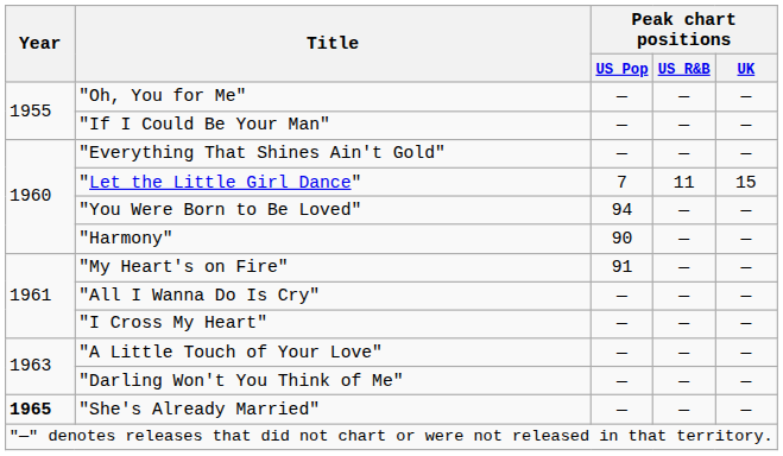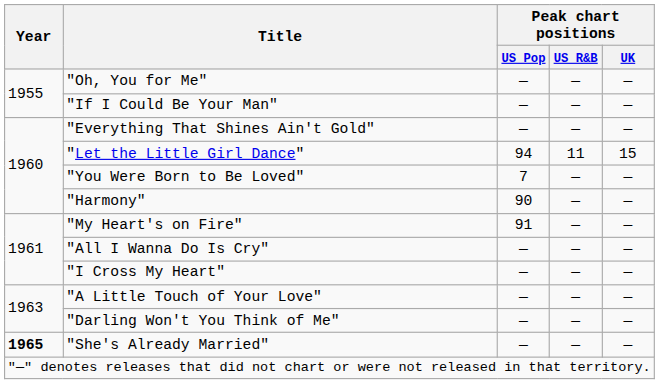"Let the Little Girl Dance" | Peak chart positions / US Pop: 7 -> 94
"You Were Born to Be Loved" | Peak chart positions / US Pop: 94 -> 7
